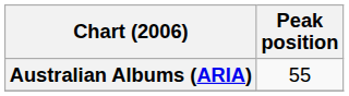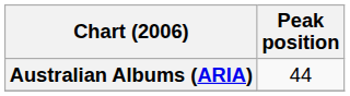Australian Albums (ARIA) | Peak position: 55 -> 44
